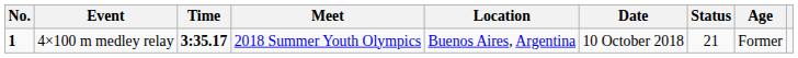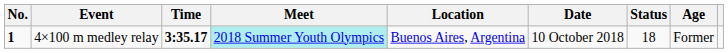4×100 m medley relay | Meet: no background -> paleturquoise background
4×100 m medley relay | Status: 21 -> 18
